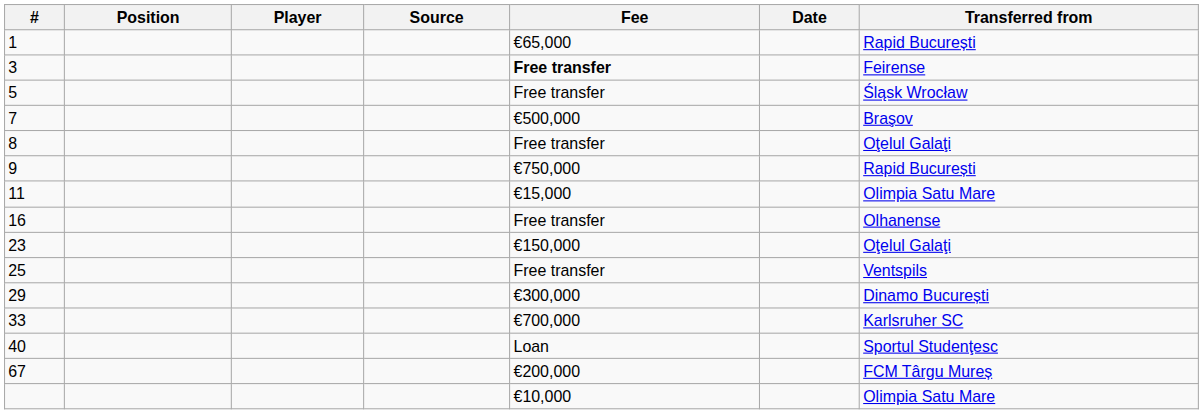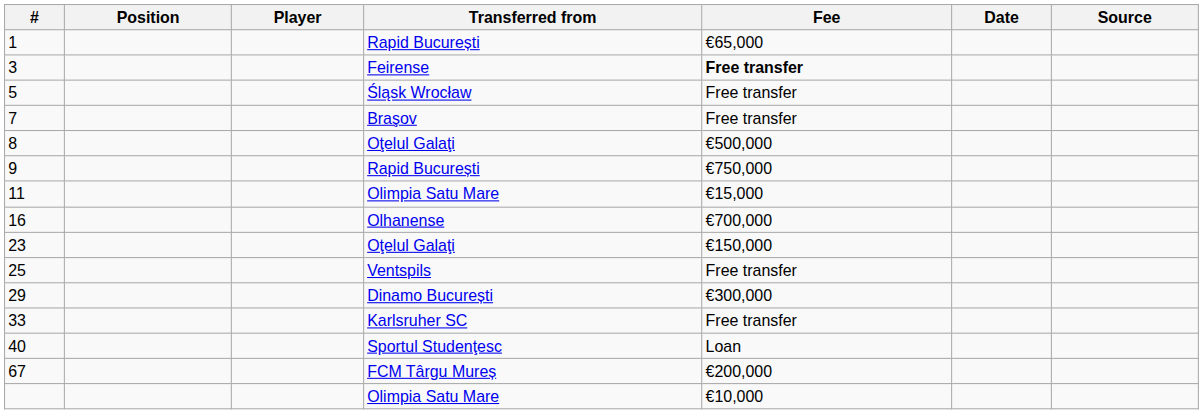columns swapped: Transferred from <-> Source
7 | Fee: €500,000 -> Free transfer
8 | Fee: Free transfer -> €500,000
16 | Fee: Free transfer -> €700,000
33 | Fee: €700,000 -> Free transfer
